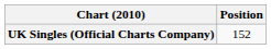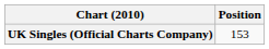UK Singles (Official Charts Company) | Position: 152 -> 153
